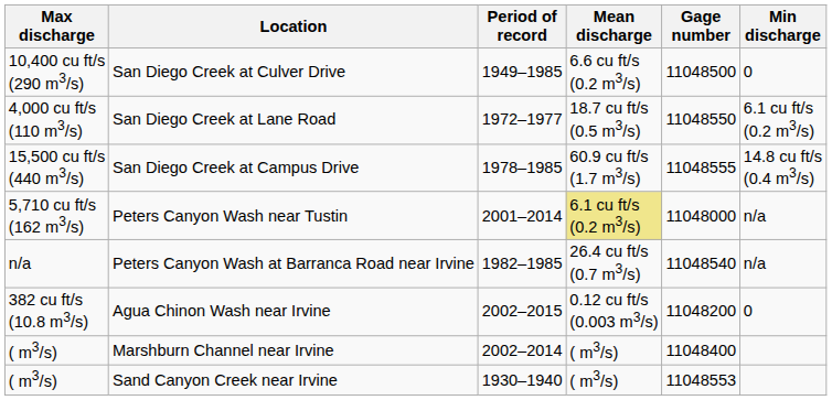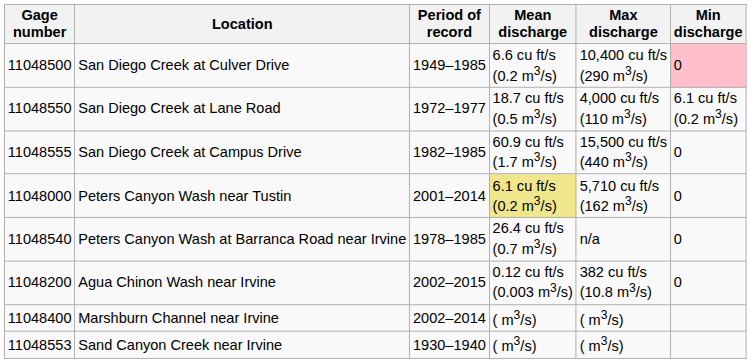columns swapped: Gage number <-> Max discharge
San Diego Creek at Culver Drive | Min discharge: no background -> pink background
San Diego Creek at Campus Drive | Period of record: 1978–1985 -> 1982–1985
San Diego Creek at Campus Drive | Min discharge: 14.8 cu ft/s (0.4 m3/s) -> 0
Peters Canyon Wash near Tustin | Min discharge: n/a -> 0
Peters Canyon Wash at Barranca Road near Irvine | Period of record: 1982–1985 -> 1978–1985
Peters Canyon Wash at Barranca Road near Irvine | Min discharge: n/a -> 0
